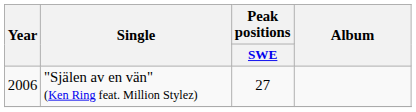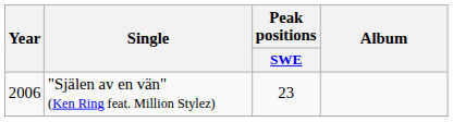"Själen av en vän" (Ken Ring feat. Million Stylez) | Peak positions / SWE: 27 -> 23
